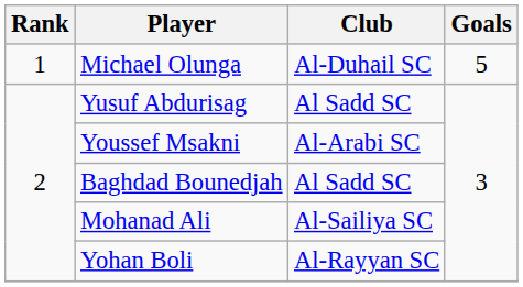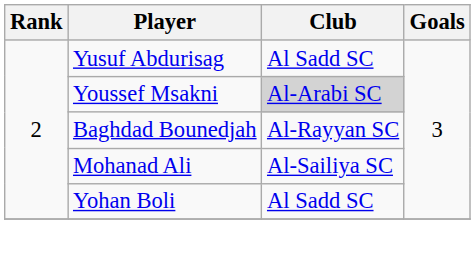- row: 1 | Michael Olunga | Al-Duhail SC | 5
Youssef Msakni | Club: no background -> lightgrey background
Baghdad Bounedjah | Club: Al Sadd SC -> Al-Rayyan SC
Yohan Boli | Club: Al-Rayyan SC -> Al Sadd SC
